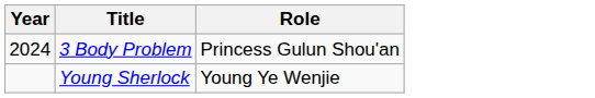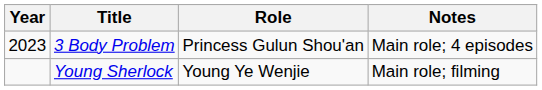+ column: Notes | Main role; 4 episodes | Main role; filming
3 Body Problem | Year: 2024 -> 2023
